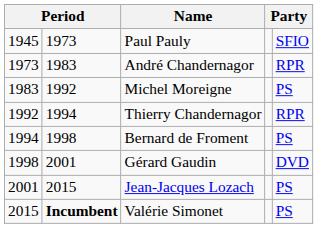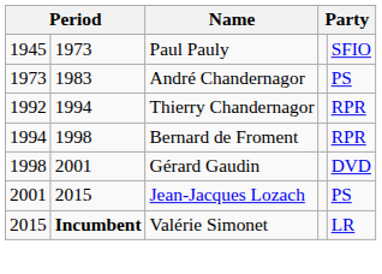André Chandernagor | column 5: RPR -> PS
- row: 1983 | 1992 | Michel Moreigne | PS
Bernard de Froment | column 5: PS -> RPR
Valérie Simonet | column 5: PS -> LR
